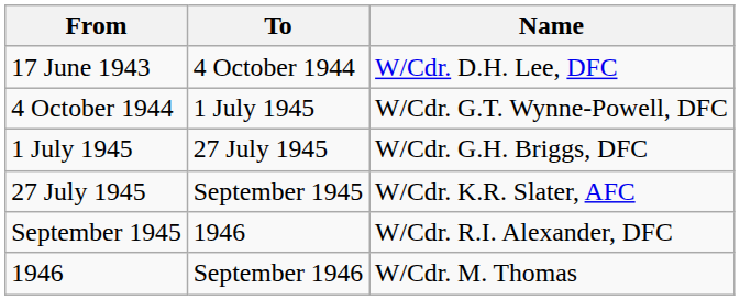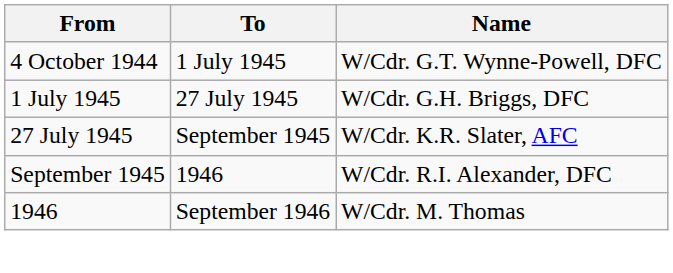- row: 17 June 1943 | 4 October 1944 | W/Cdr. D.H. Lee, DFC
